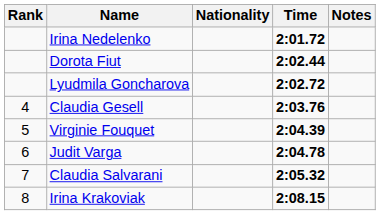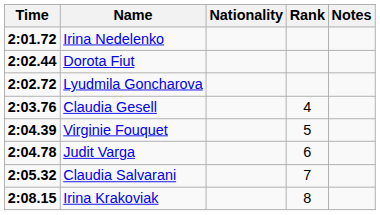columns swapped: Rank <-> Time
